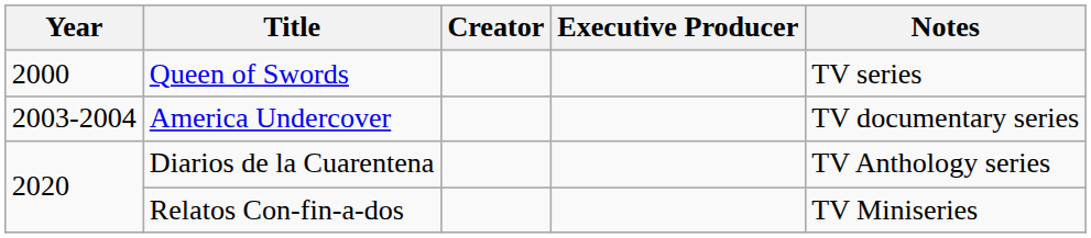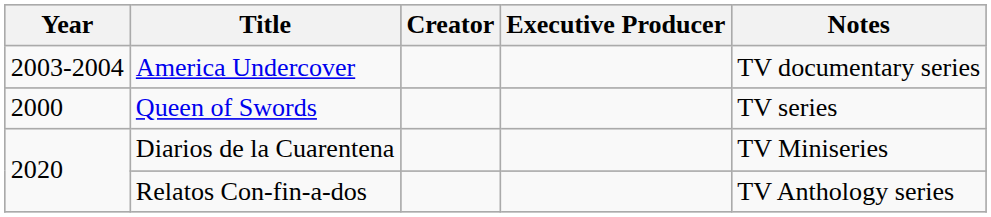rows swapped: Queen of Swords <-> America Undercover
Diarios de la Cuarentena | Notes: TV Anthology series -> TV Miniseries
Relatos Con-fin-a-dos | Notes: TV Miniseries -> TV Anthology series
